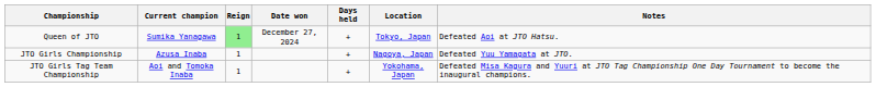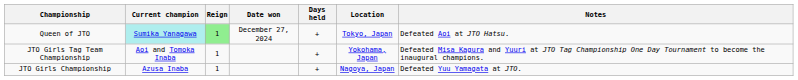Queen of JTO | Current champion: no background -> paleturquoise background
rows swapped: JTO Girls Championship <-> JTO Girls Tag Team Championship
